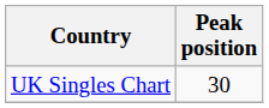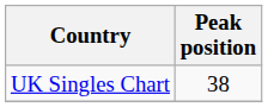UK Singles Chart | Peak position: 30 -> 38
